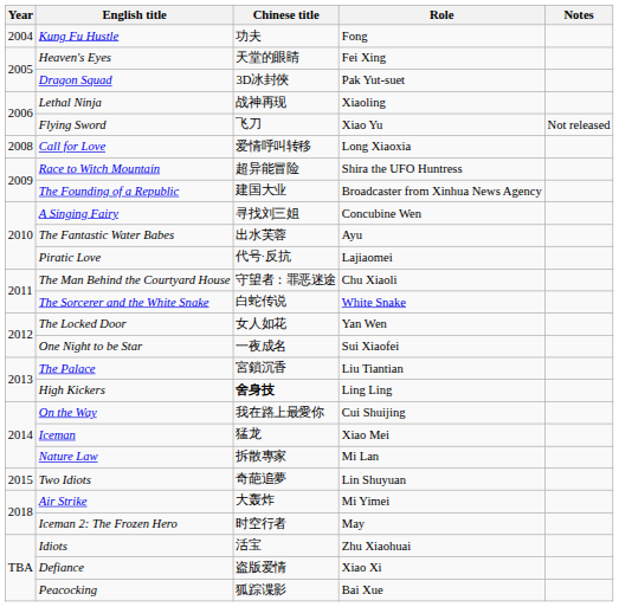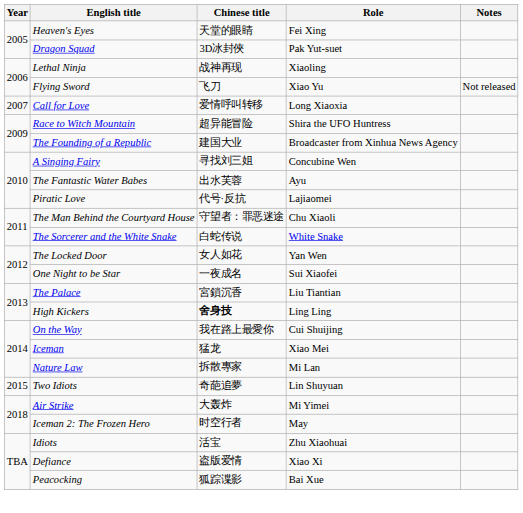- row: 2004 | Kung Fu Hustle | 功夫 | Fong
Call for Love | Year: 2008 -> 2007
